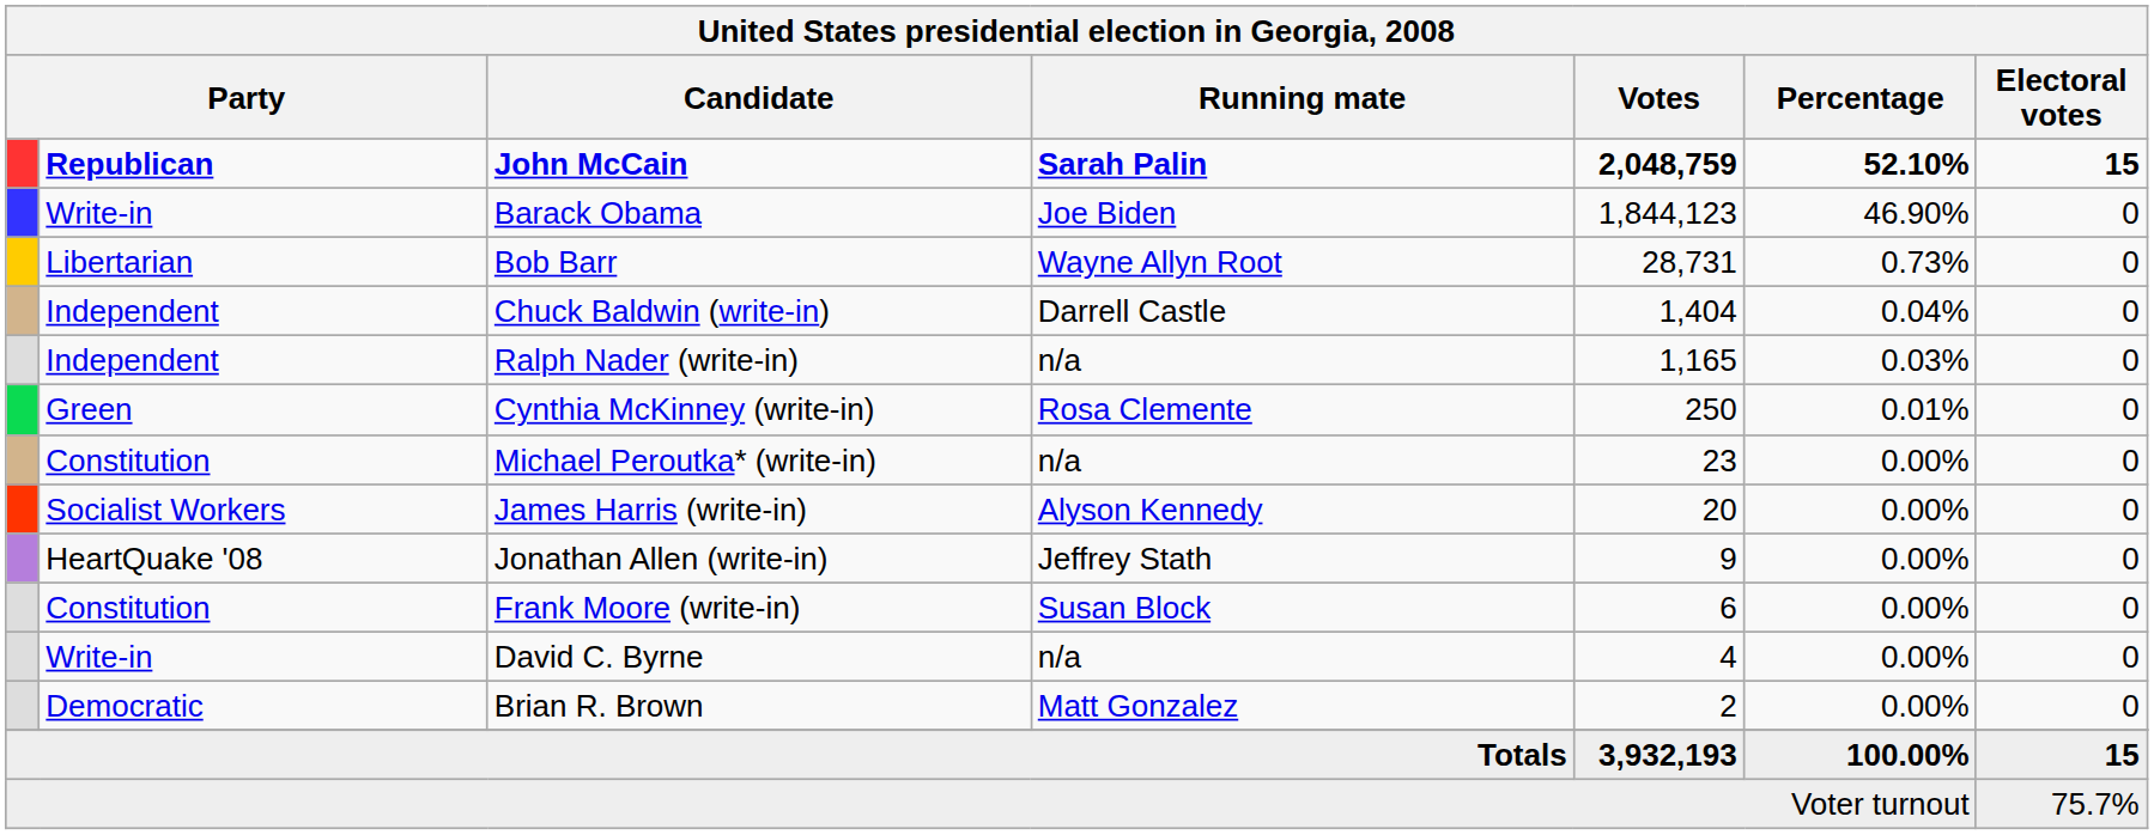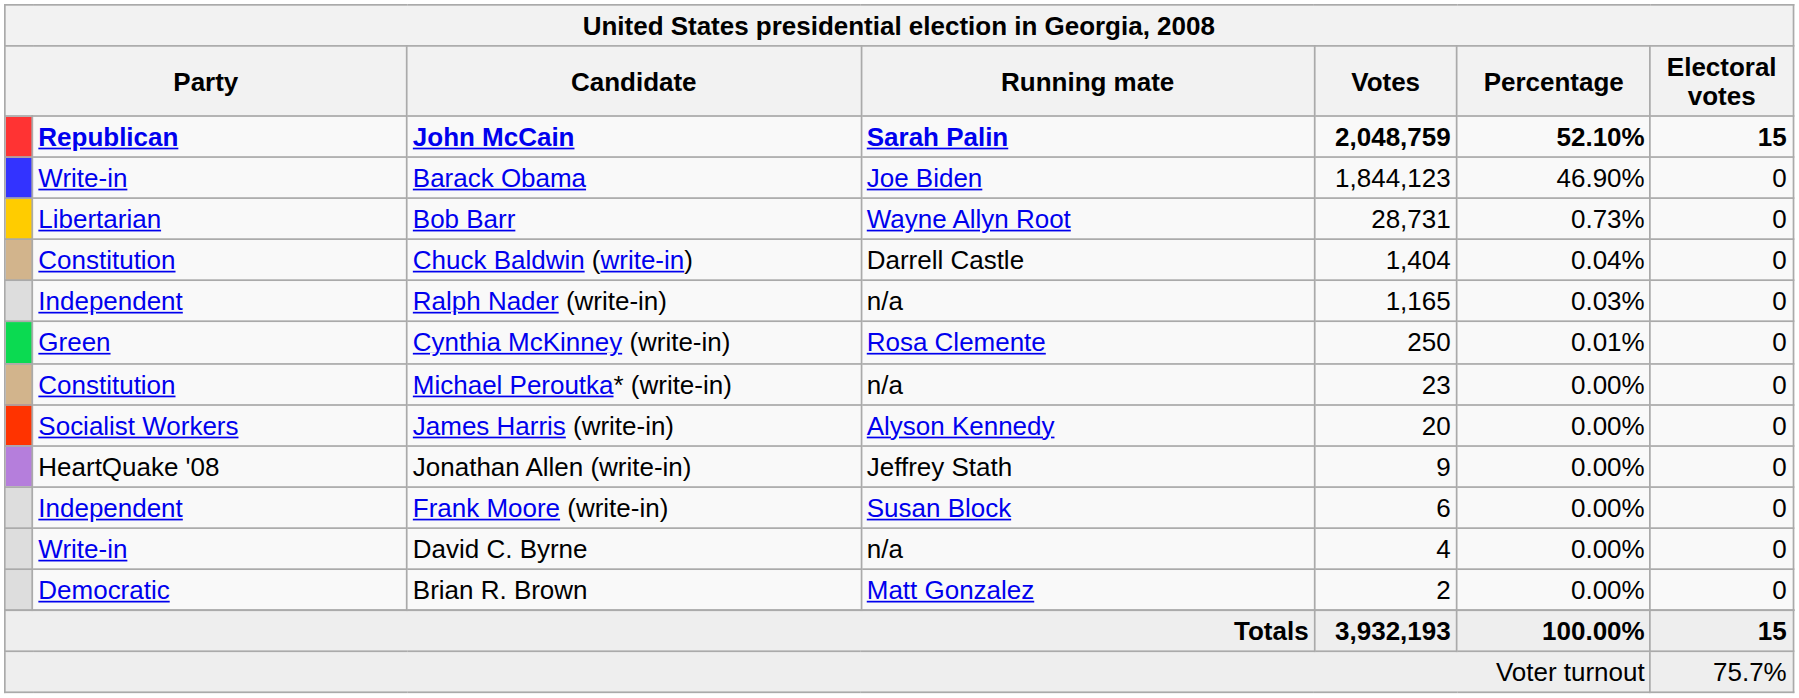Chuck Baldwin (write-in) | column 2: Independent -> Constitution
Frank Moore (write-in) | column 2: Constitution -> Independent
